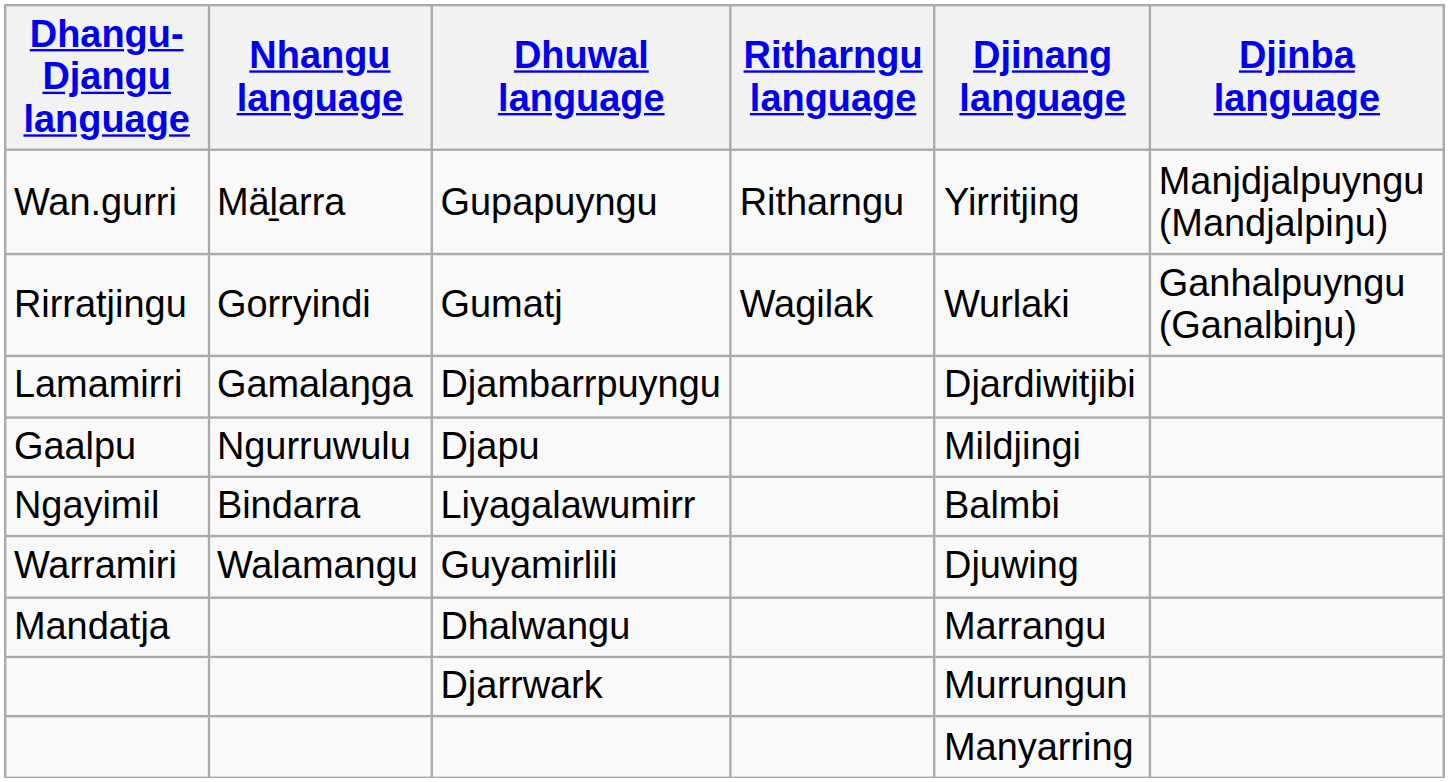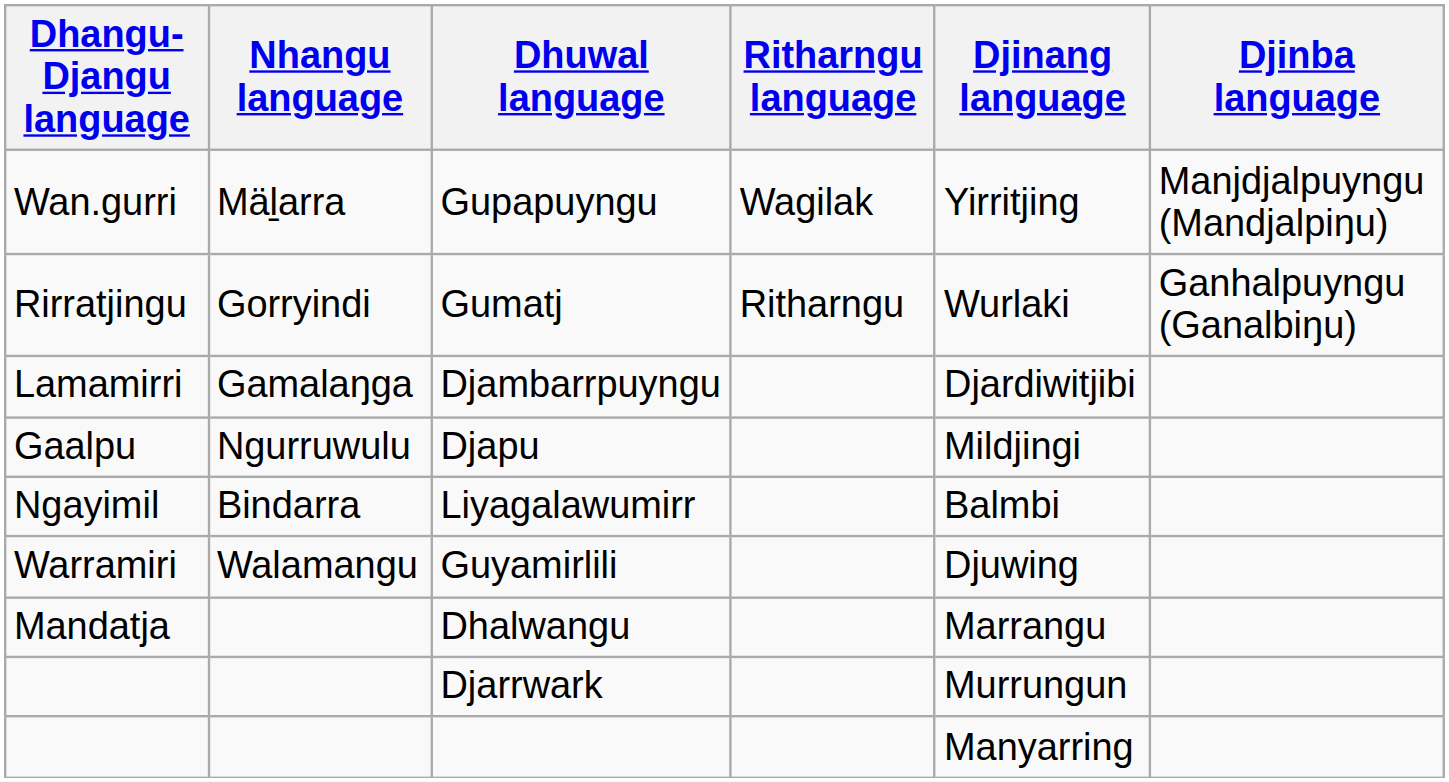Gupapuyngu | Ritharngu language: Ritharngu -> Wagilak
Gumatj | Ritharngu language: Wagilak -> Ritharngu
